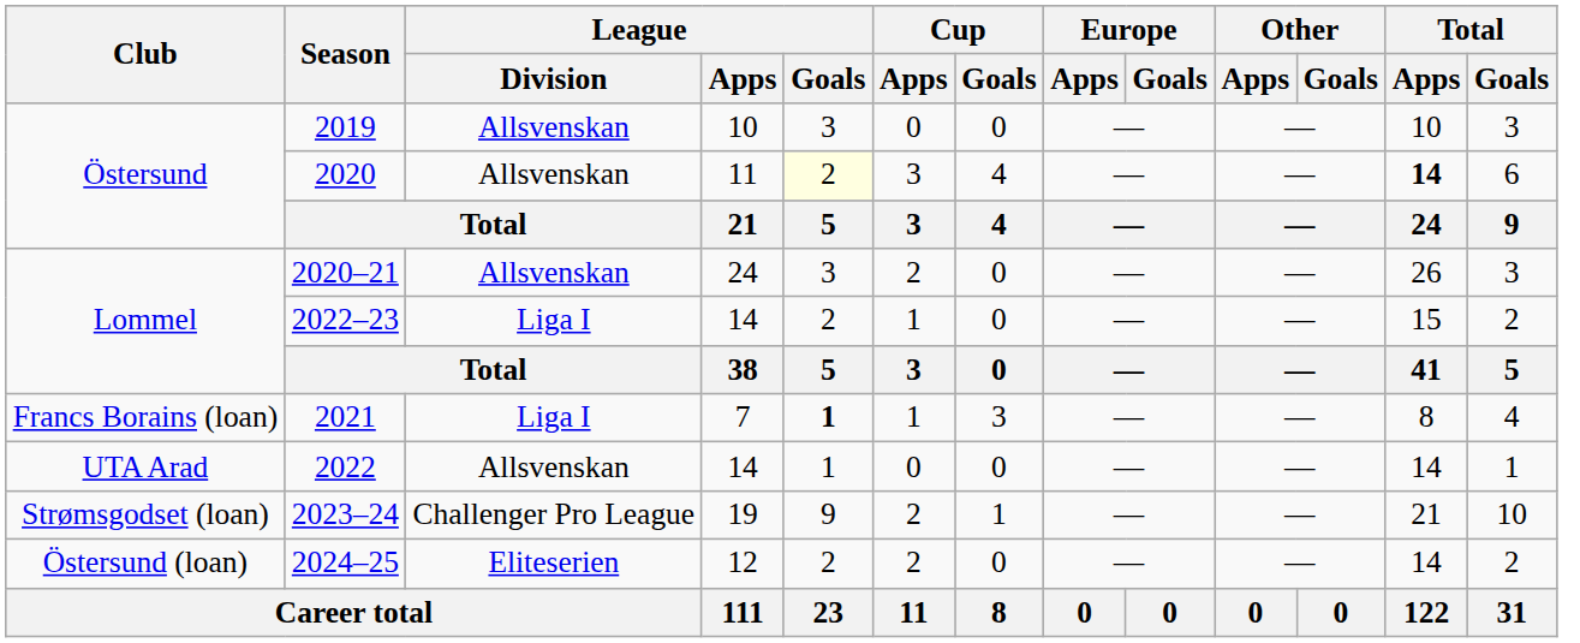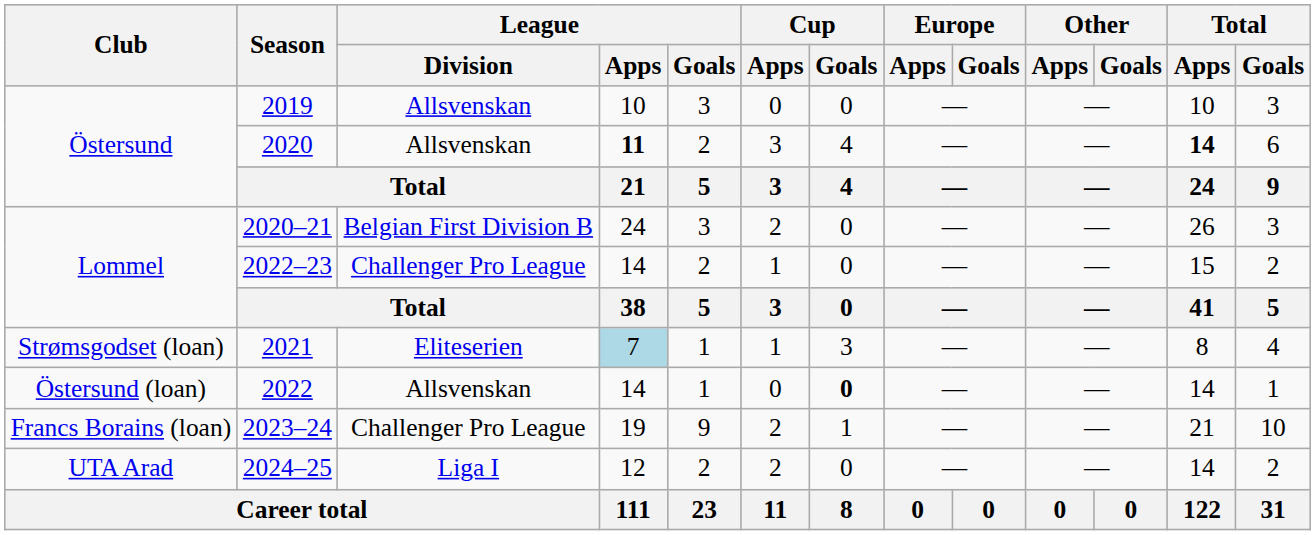2020 | League / Apps: normal -> bold
2020 | League / Goals: lightyellow background -> no background
2020–21 | League / Division: Allsvenskan -> Belgian First Division B
2022–23 | League / Division: Liga I -> Challenger Pro League
2021 | Club: Francs Borains (loan) -> Strømsgodset (loan)
2021 | League / Division: Liga I -> Eliteserien
2021 | League / Apps: no background -> lightblue background
2021 | League / Goals: bold -> normal
2022 | Club: UTA Arad -> Östersund (loan)
2022 | Cup / Goals: normal -> bold
2023–24 | Club: Strømsgodset (loan) -> Francs Borains (loan)
2024–25 | Club: Östersund (loan) -> UTA Arad
2024–25 | League / Division: Eliteserien -> Liga I
